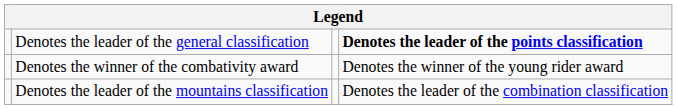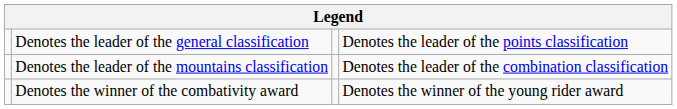Denotes the leader of the general classification | column 4: bold -> normal
rows swapped: Denotes the leader of the mountains classification <-> Denotes the winner of the combativity award
